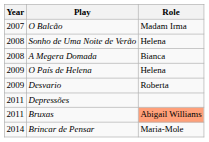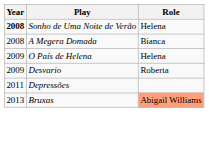- row: 2007 | O Balcão | Madam Irma
Sonho de Uma Noite de Verão | Year: normal -> bold
Bruxas | Year: 2011 -> 2013
- row: 2014 | Brincar de Pensar | Maria-Mole
